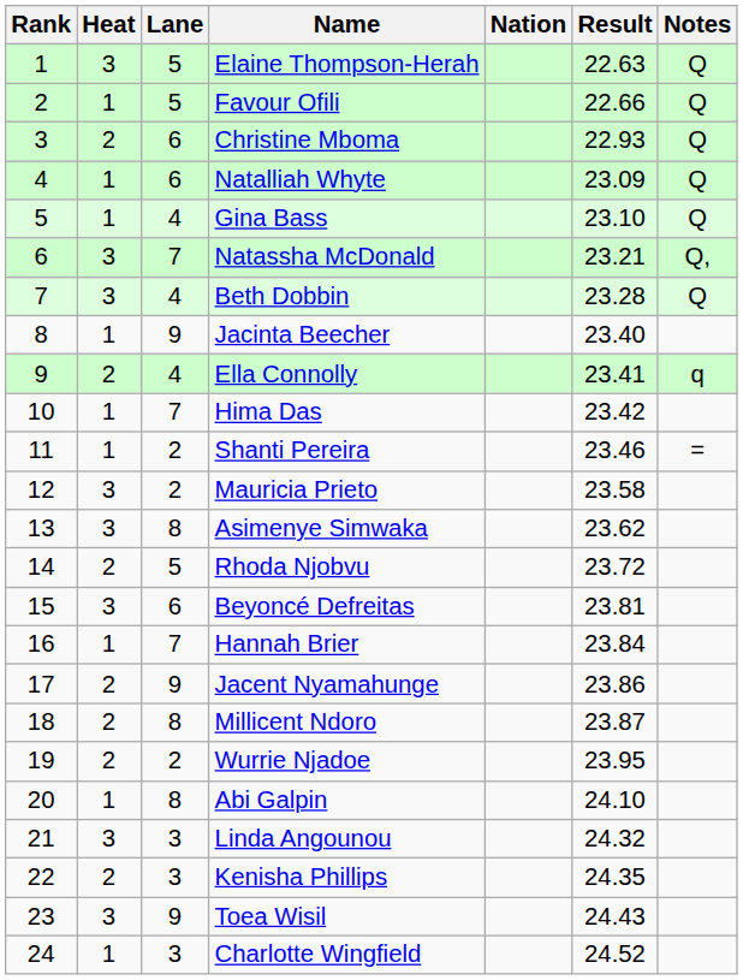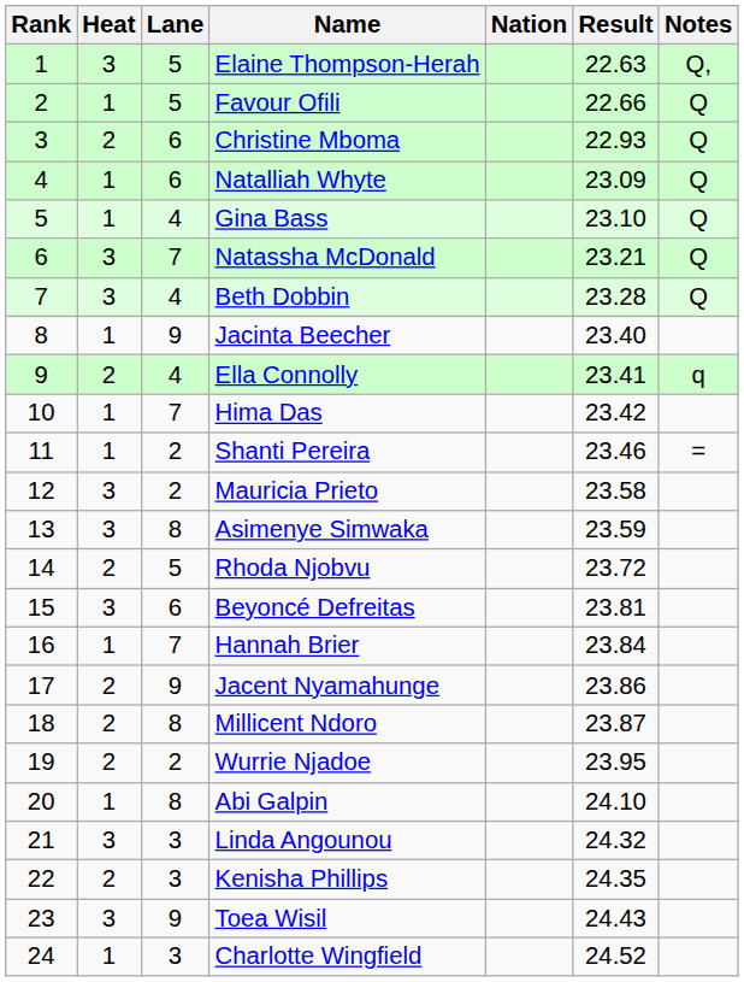Elaine Thompson-Herah | Notes: Q -> Q,
Natassha McDonald | Notes: Q, -> Q
Asimenye Simwaka | Result: 23.62 -> 23.59
